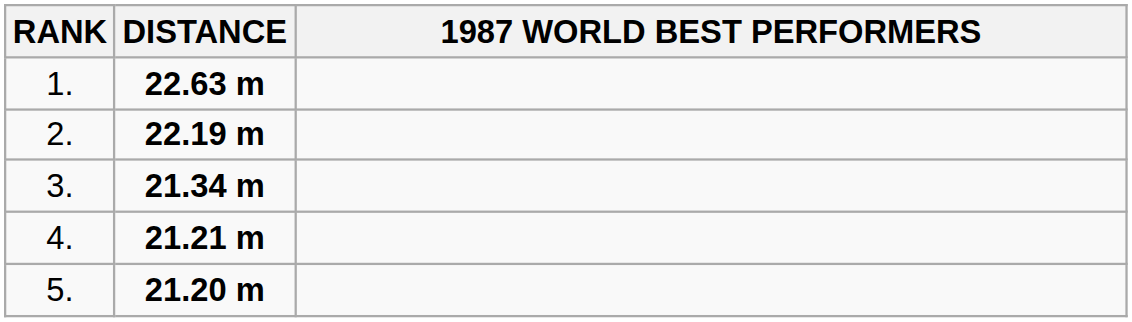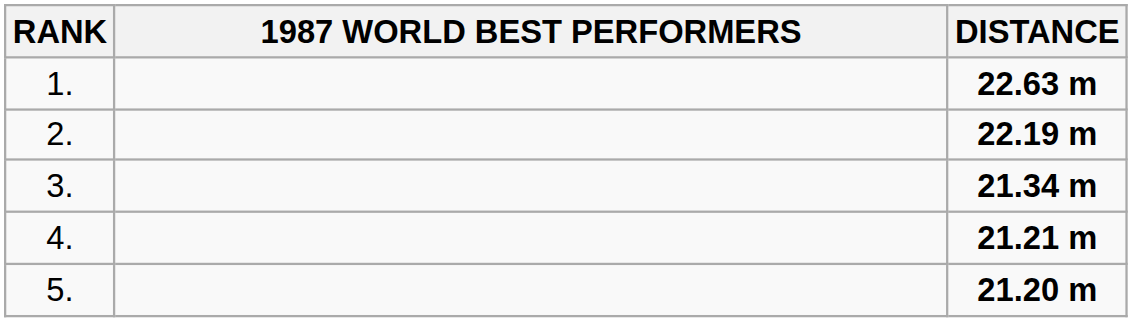columns swapped: 1987 WORLD BEST PERFORMERS <-> DISTANCE
